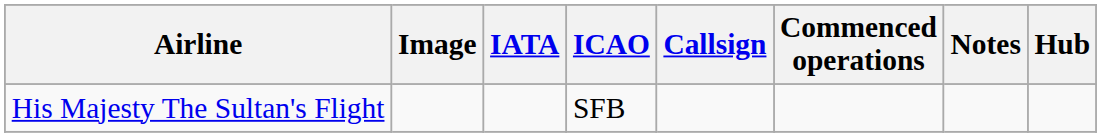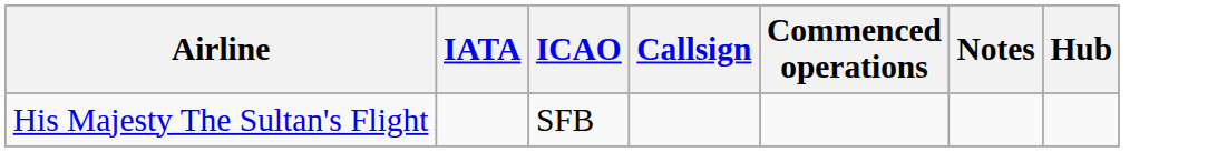- column: Image
